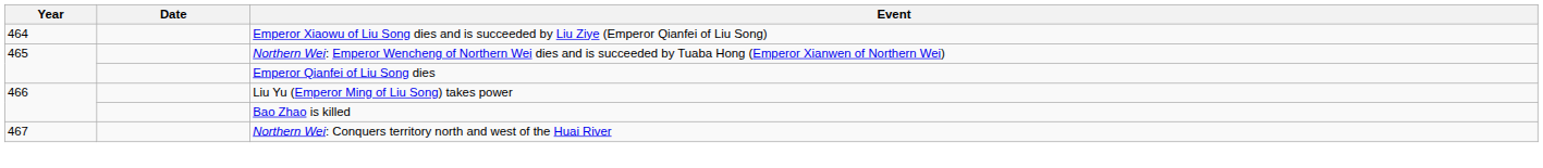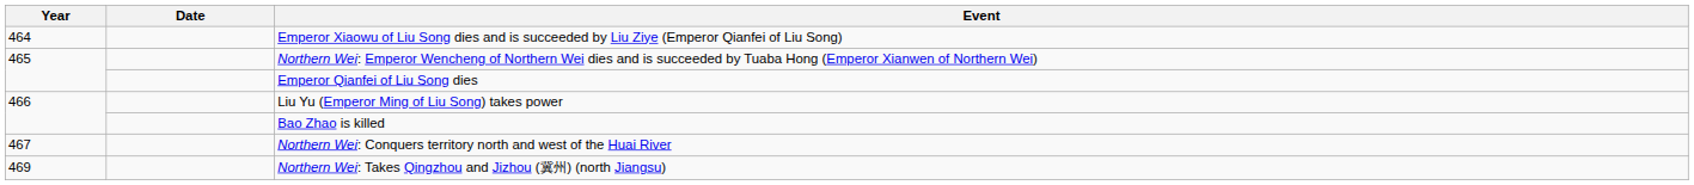+ row: 469 | Northern Wei: Takes Qingzhou and Jizhou (冀州) (north Jiangsu)
